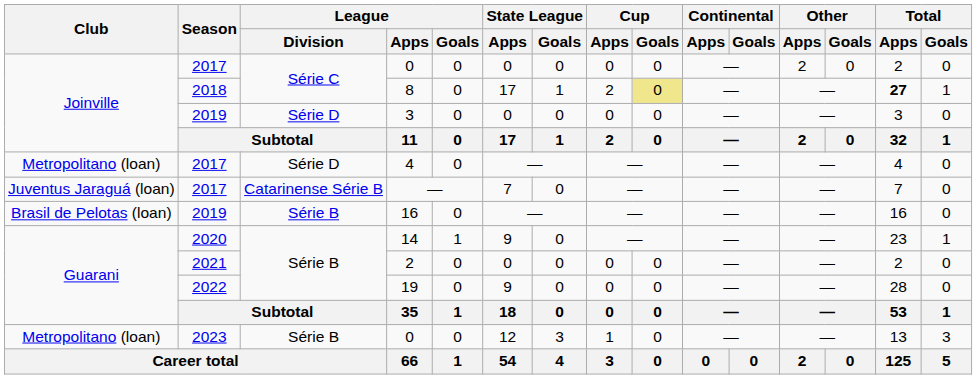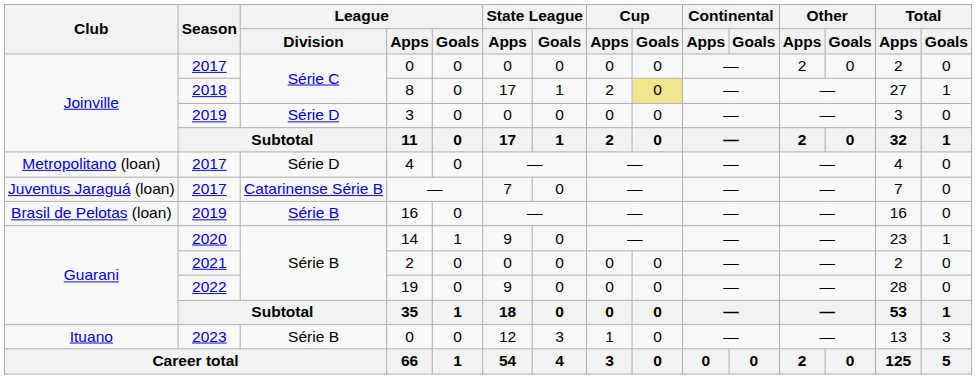8 | Total / Apps: bold -> normal
2023 / 0 | Club: Metropolitano (loan) -> Ituano
